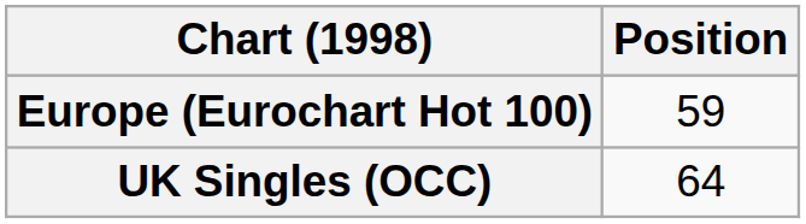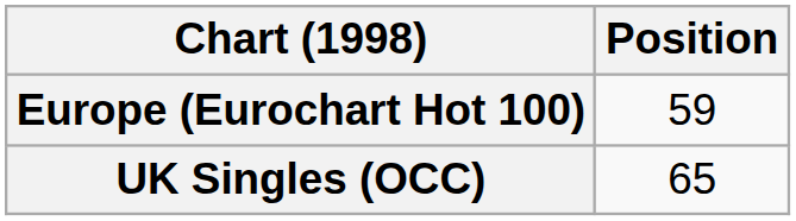UK Singles (OCC) | Position: 64 -> 65
